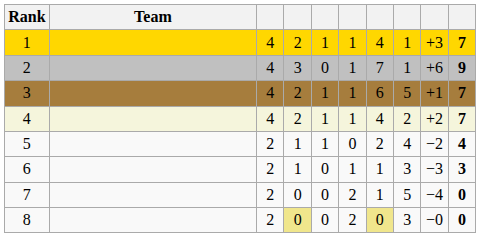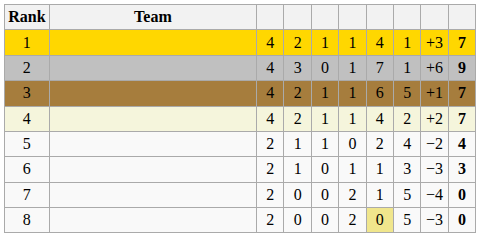8 | column 4: khaki background -> no background
8 | column 8: 3 -> 5
8 | column 9: −0 -> −3
